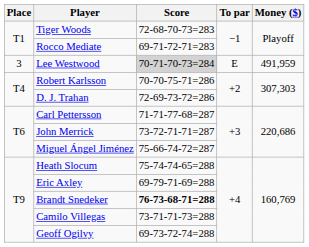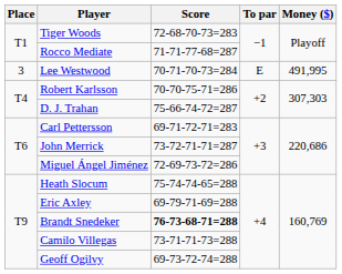Rocco Mediate | Score: 69-71-72-71=283 -> 71-71-77-68=287
Lee Westwood | Score: lightgrey background -> no background
Lee Westwood | Money ($): 491,959 -> 491,995
D. J. Trahan | Score: 72-69-73-72=286 -> 75-66-74-72=287
Carl Pettersson | Score: 71-71-77-68=287 -> 69-71-72-71=283
Miguel Ángel Jiménez | Score: 75-66-74-72=287 -> 72-69-73-72=286
